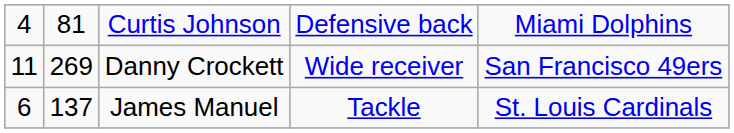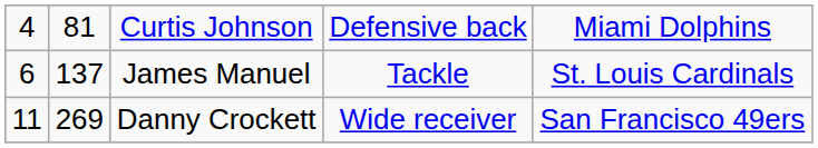rows swapped: James Manuel <-> Danny Crockett
